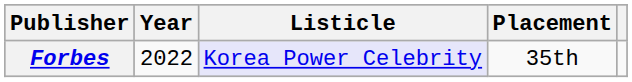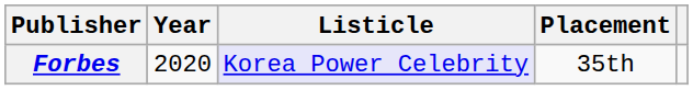Forbes | Year: 2022 -> 2020
